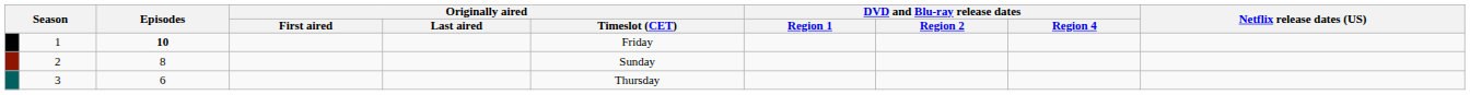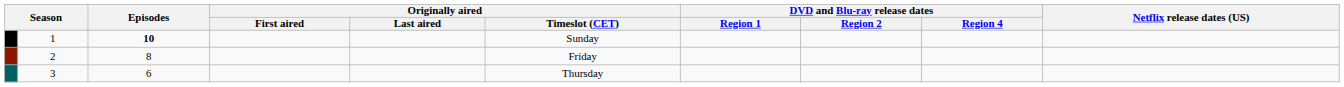1 | Originally aired / Timeslot (CET): Friday -> Sunday
2 | Originally aired / Timeslot (CET): Sunday -> Friday
